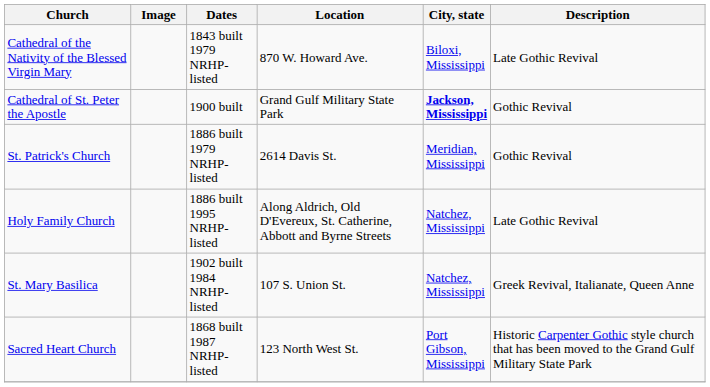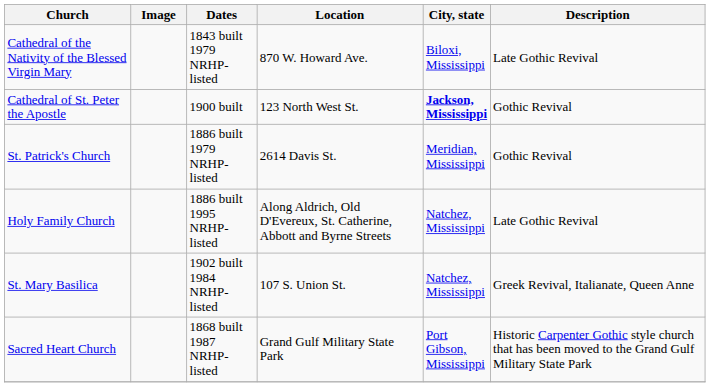Cathedral of St. Peter the Apostle | Location: Grand Gulf Military State Park -> 123 North West St.
Sacred Heart Church | Location: 123 North West St. -> Grand Gulf Military State Park
